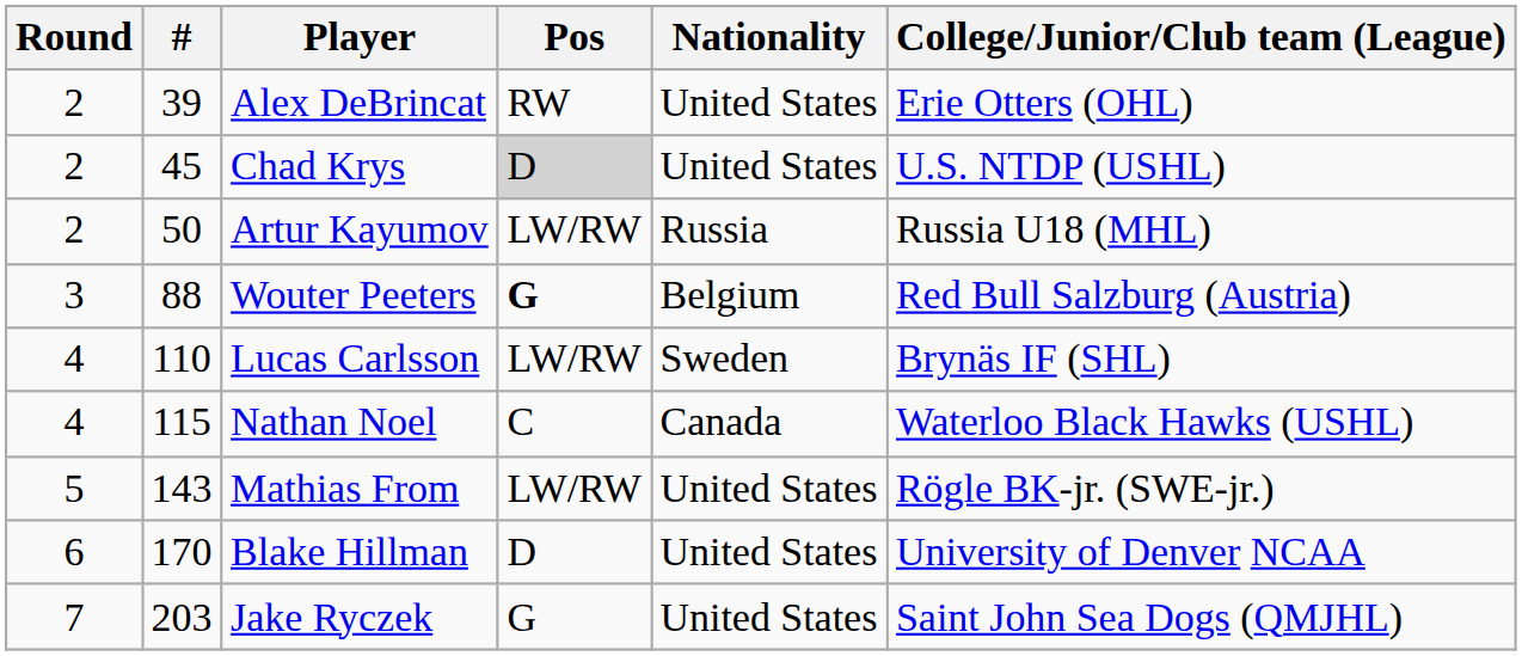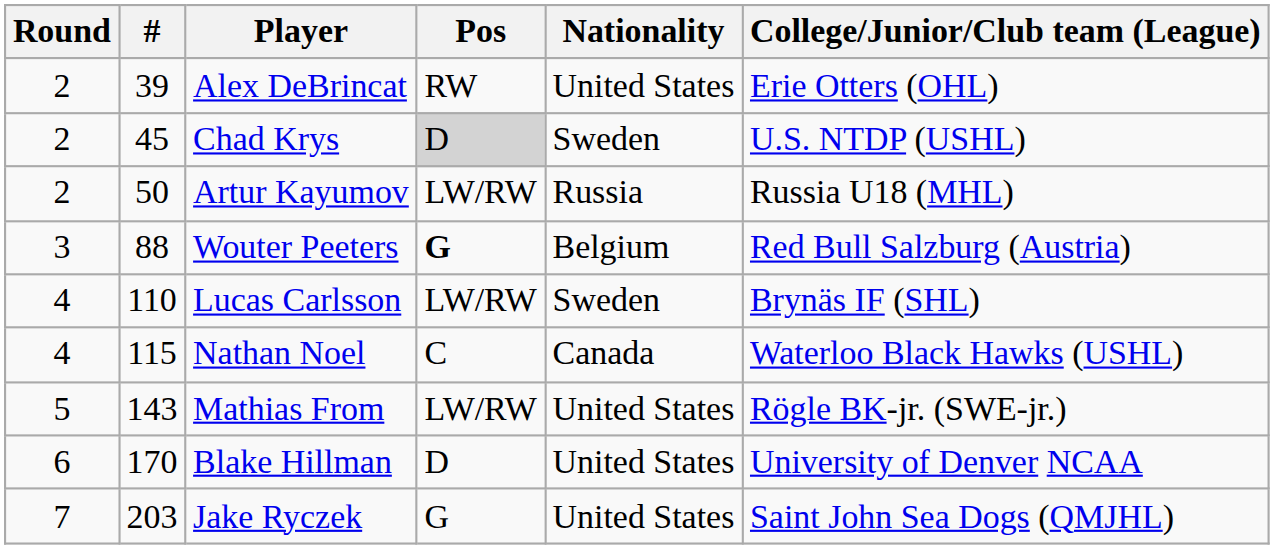Chad Krys | Nationality: United States -> Sweden
